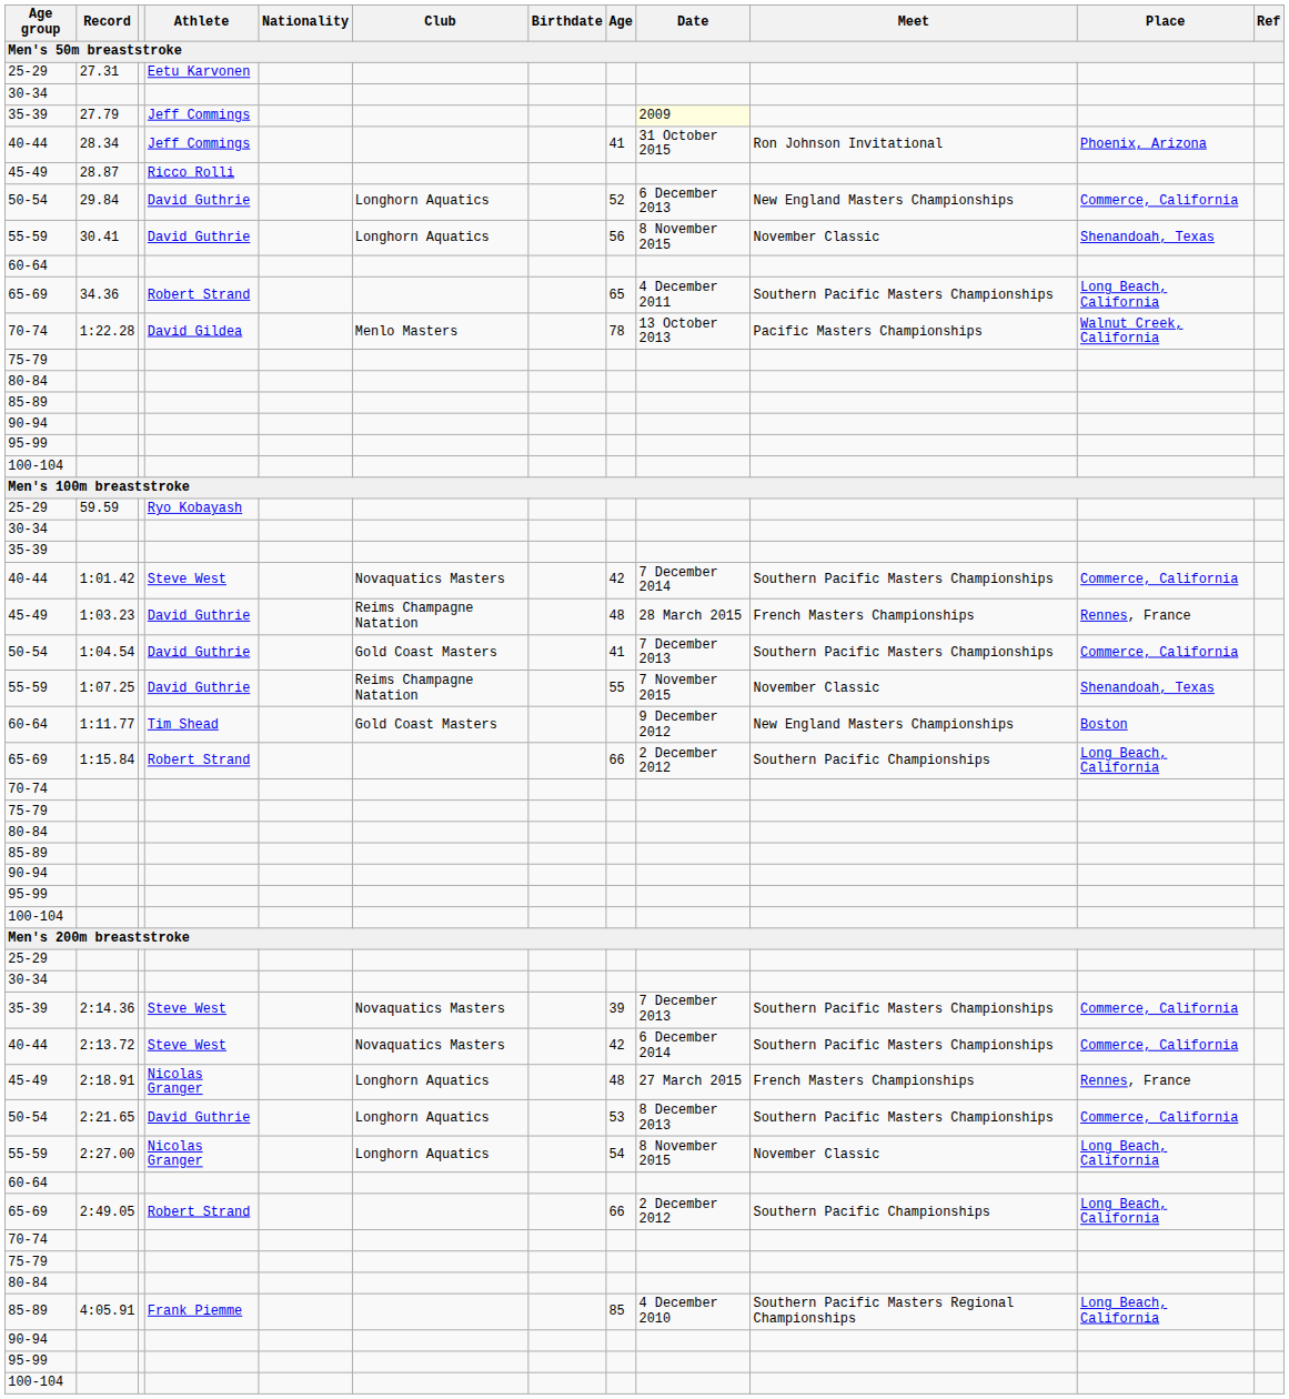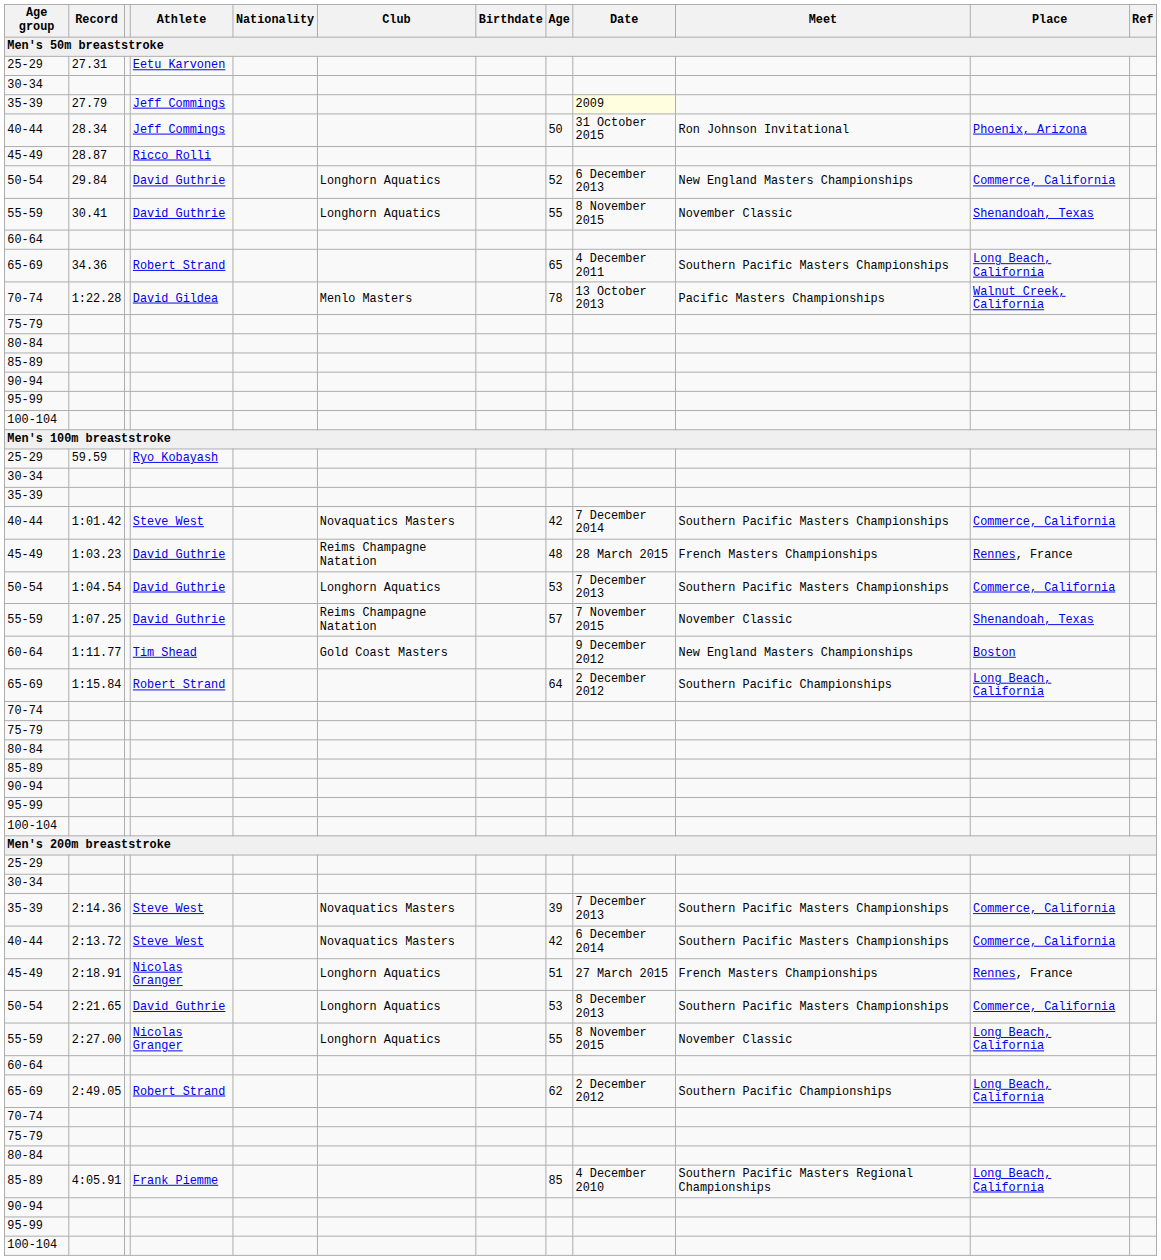28.34 | Age: 41 -> 50
30.41 | Age: 56 -> 55
1:04.54 | Club: Gold Coast Masters -> Longhorn Aquatics
1:04.54 | Age: 41 -> 53
1:07.25 | Age: 55 -> 57
1:15.84 | Age: 66 -> 64
2:18.91 | Age: 48 -> 51
2:27.00 | Age: 54 -> 55
2:49.05 | Age: 66 -> 62
